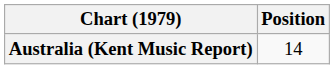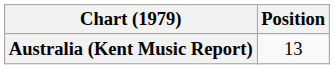Australia (Kent Music Report) | Position: 14 -> 13
